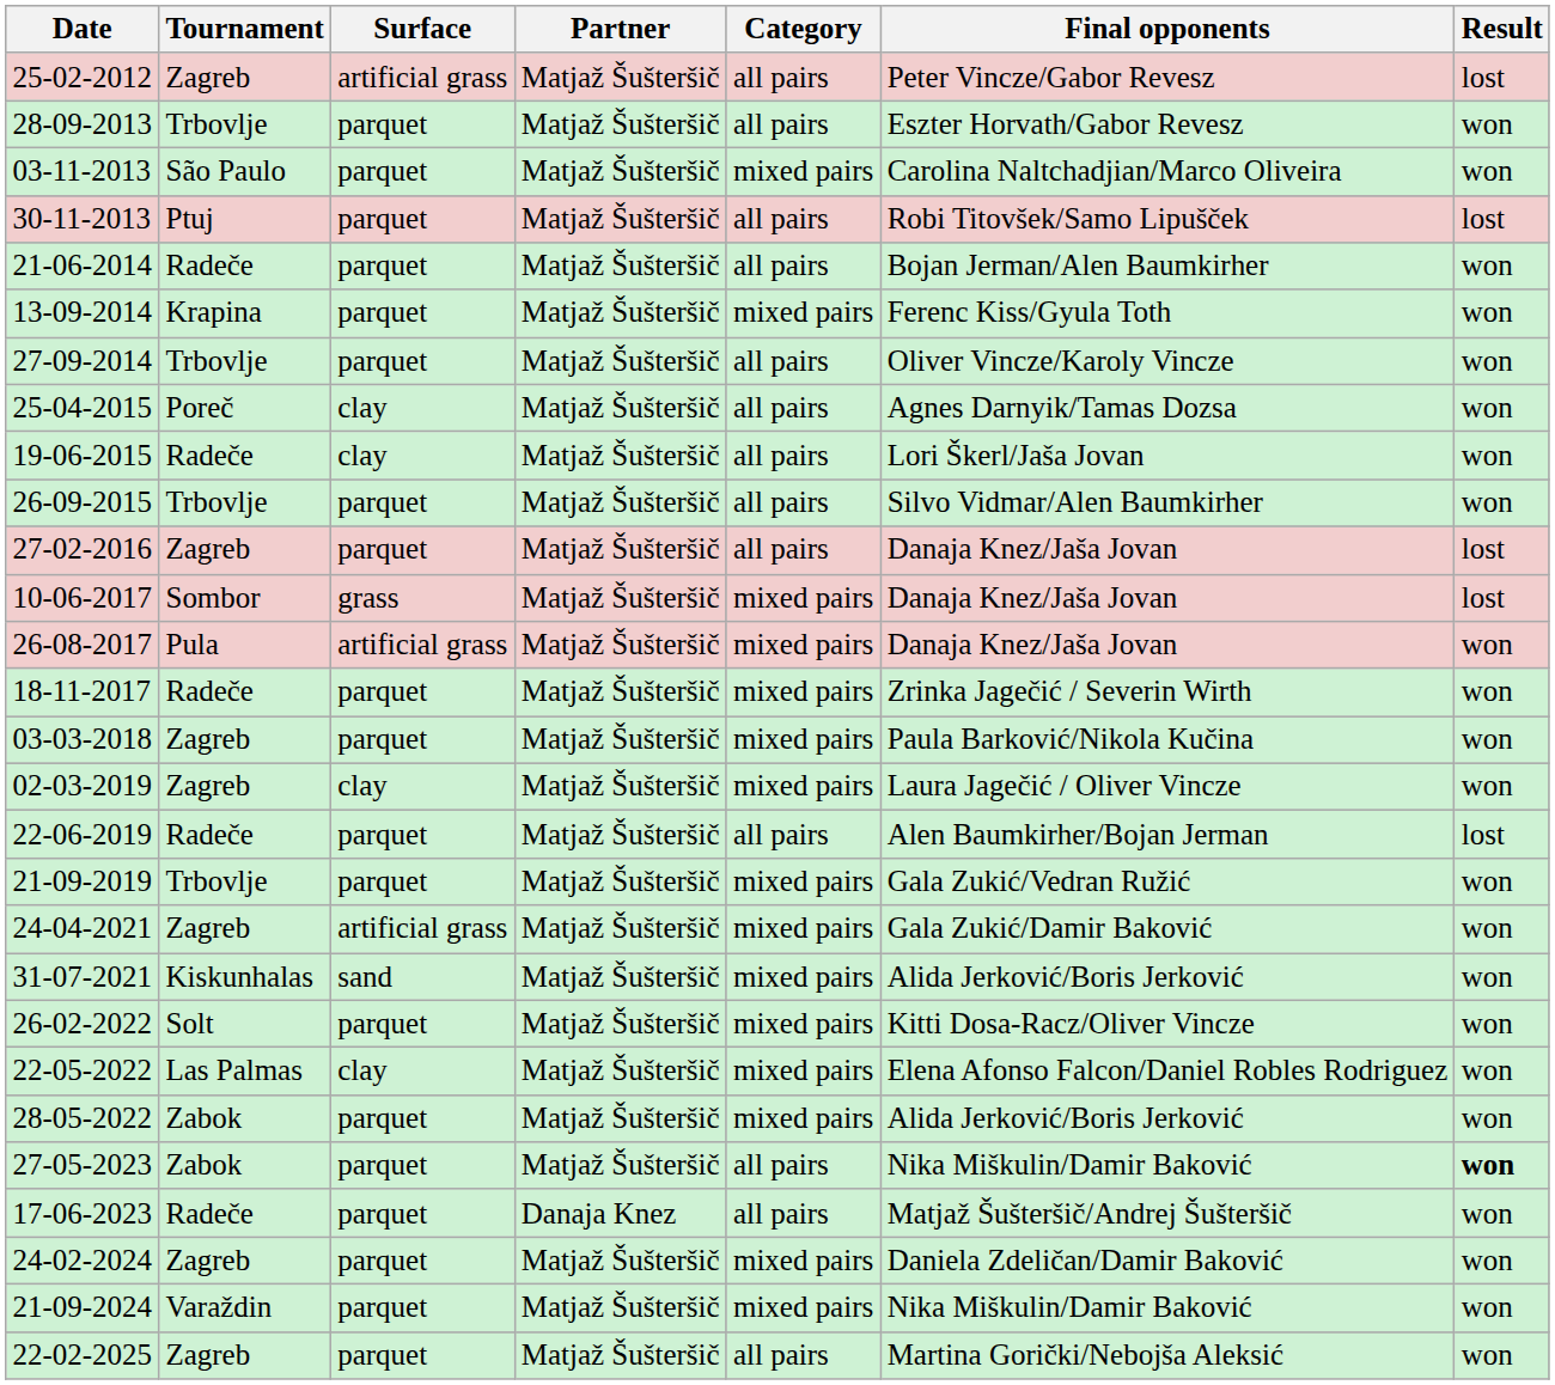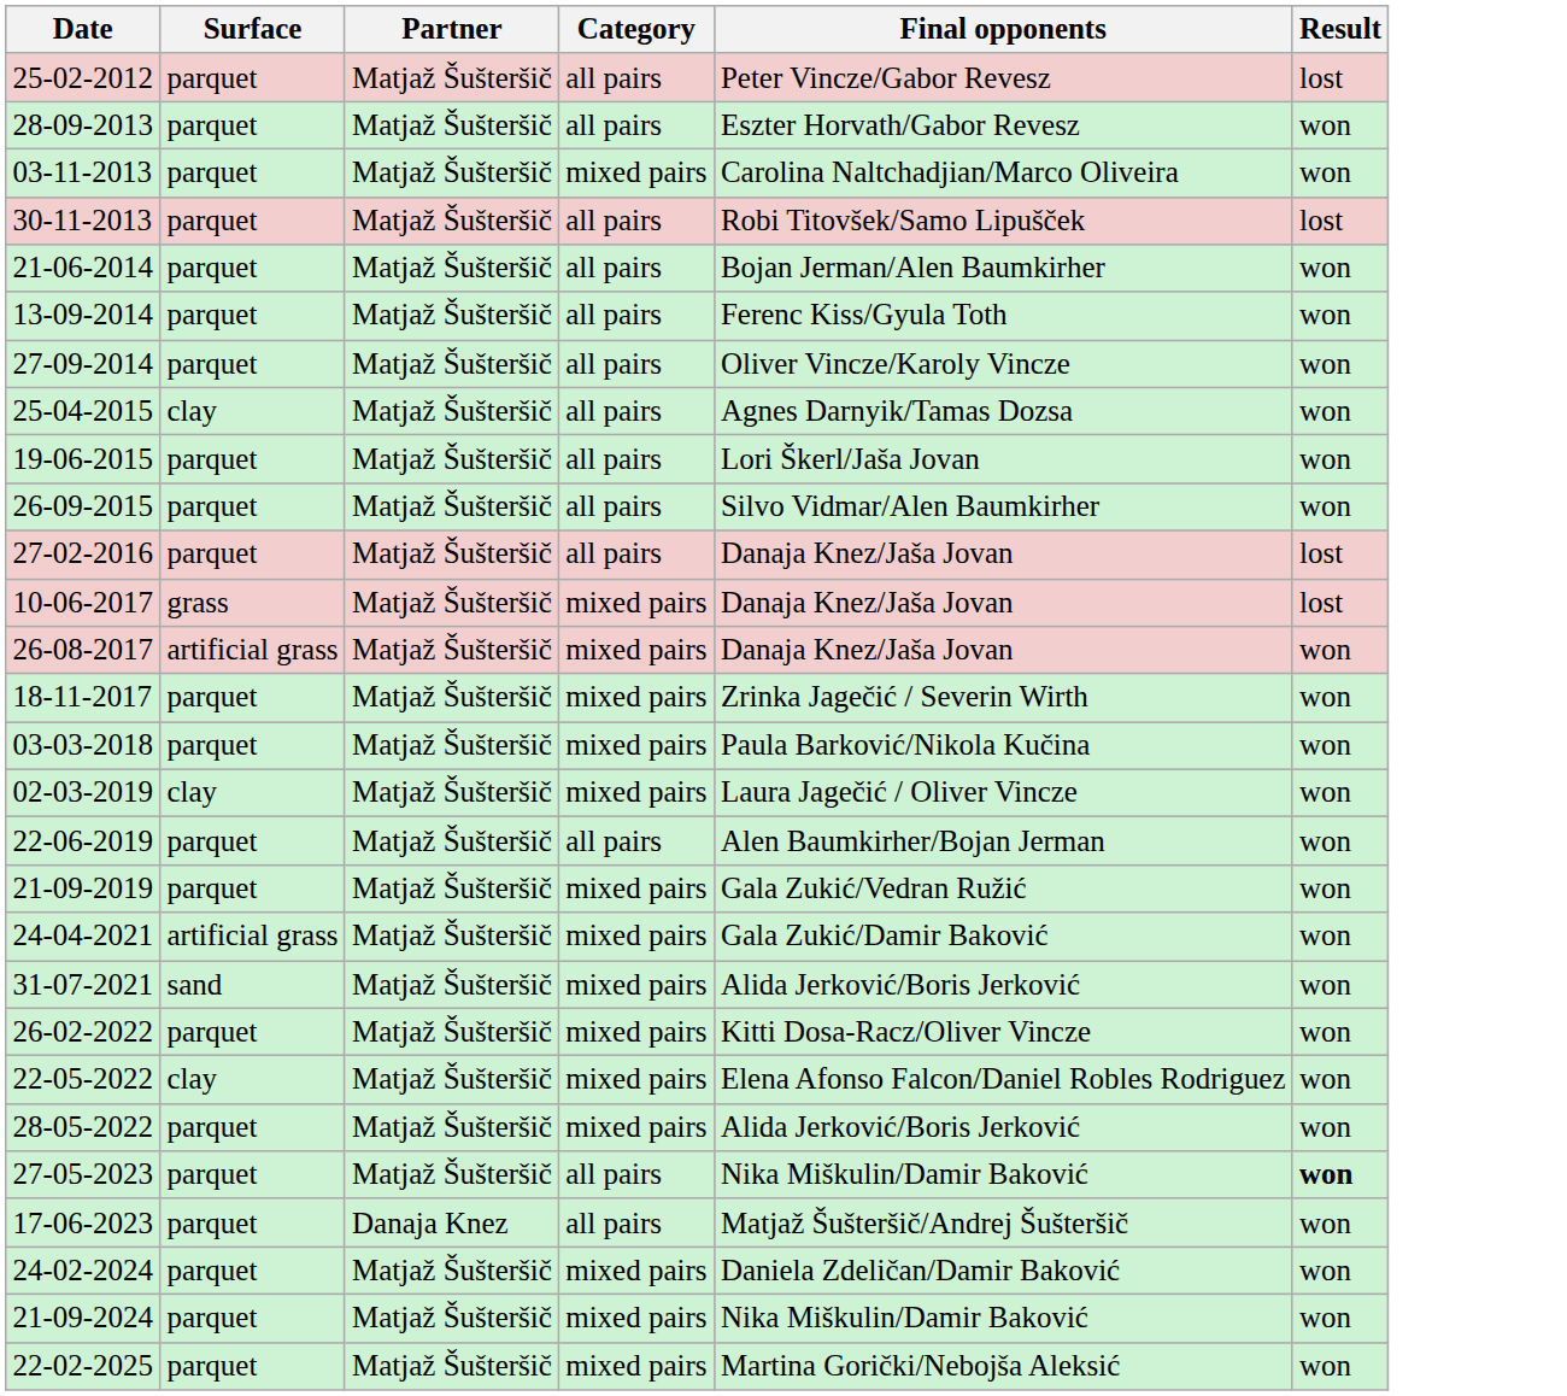- column: Tournament | Zagreb | Trbovlje | São Paulo | Ptuj | Radeče | Krapina | Trbovlje | Poreč | Radeče | Trbovlje | Zagreb | Sombor | Pula | Radeče | Zagreb | Zagreb | Radeče | Trbovlje | Zagreb | Kiskunhalas | Solt | Las Palmas | Zabok | Zabok | Radeče | Zagreb | Varaždin | Zagreb
25-02-2012 | Surface: artificial grass -> parquet
13-09-2014 | Category: mixed pairs -> all pairs
19-06-2015 | Surface: clay -> parquet
22-06-2019 | Result: lost -> won
22-02-2025 | Category: all pairs -> mixed pairs
